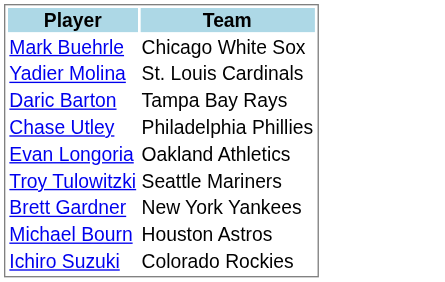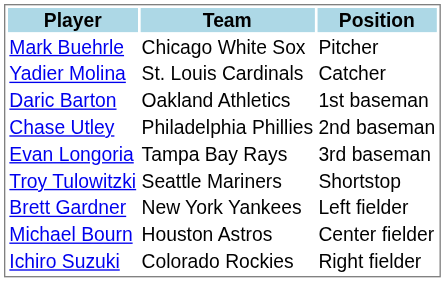+ column: Position | Pitcher | Catcher | 1st baseman | 2nd baseman | 3rd baseman | Shortstop | Left fielder | Center fielder | Right fielder
Daric Barton | Team: Tampa Bay Rays -> Oakland Athletics
Evan Longoria | Team: Oakland Athletics -> Tampa Bay Rays
